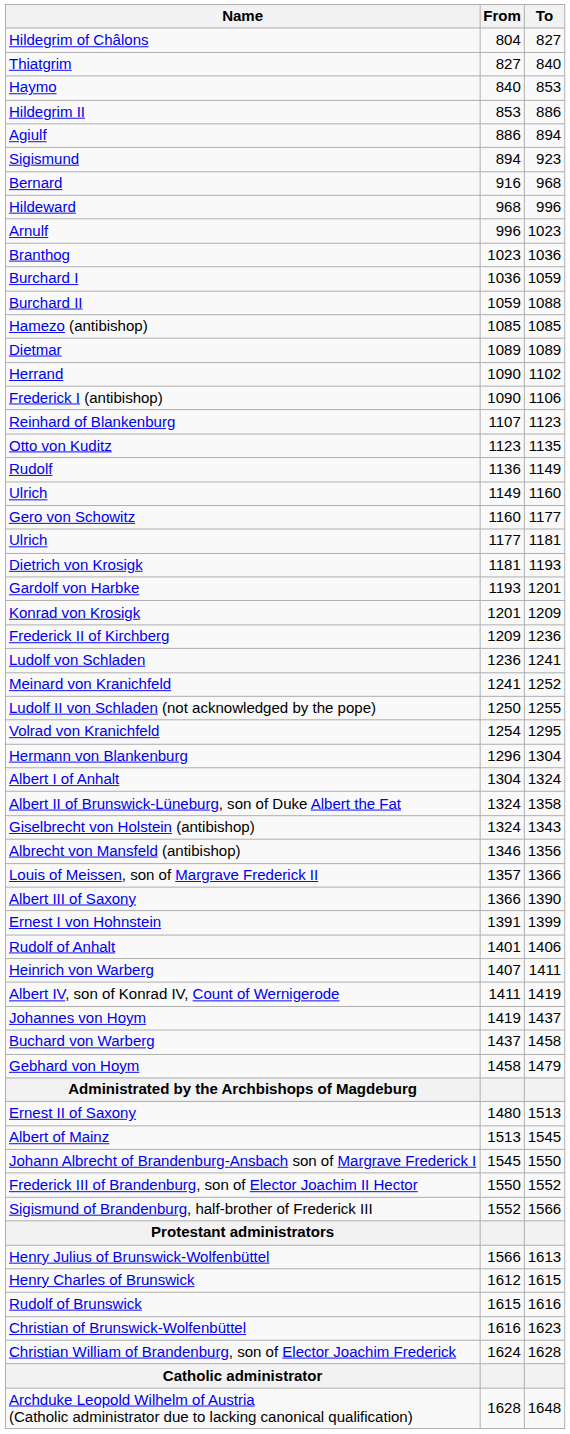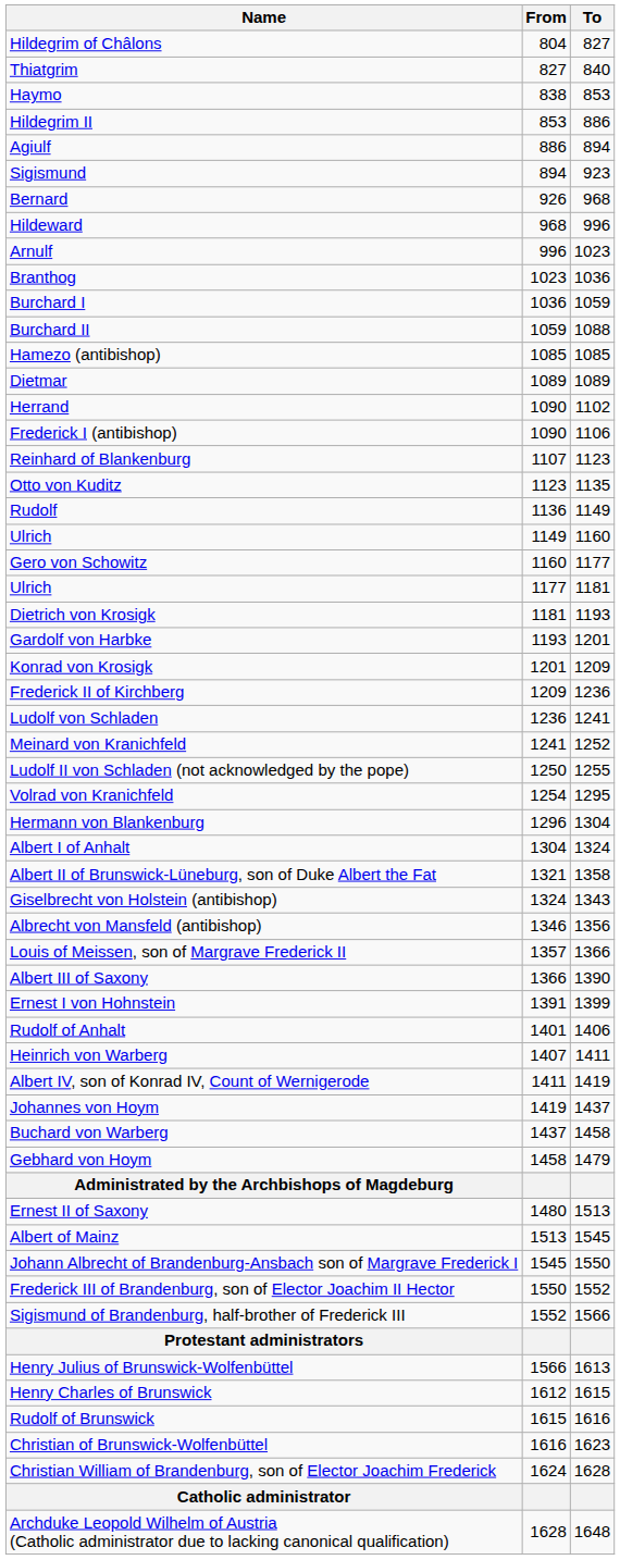Haymo | From: 840 -> 838
Bernard | From: 916 -> 926
Albert II of Brunswick-Lüneburg, son of Duke Albert the Fat | From: 1324 -> 1321
